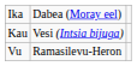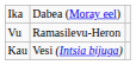rows swapped: Kau <-> Vu
